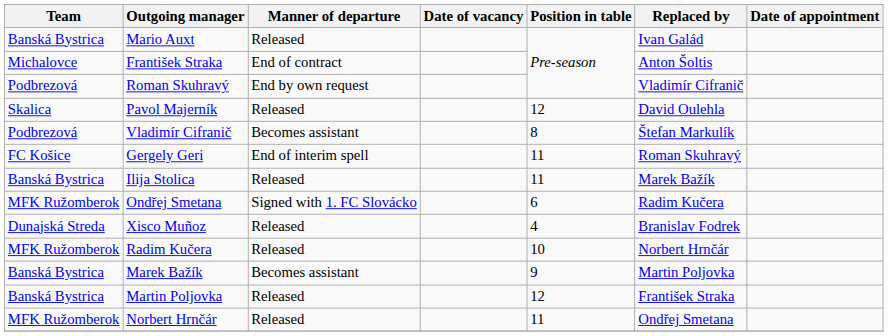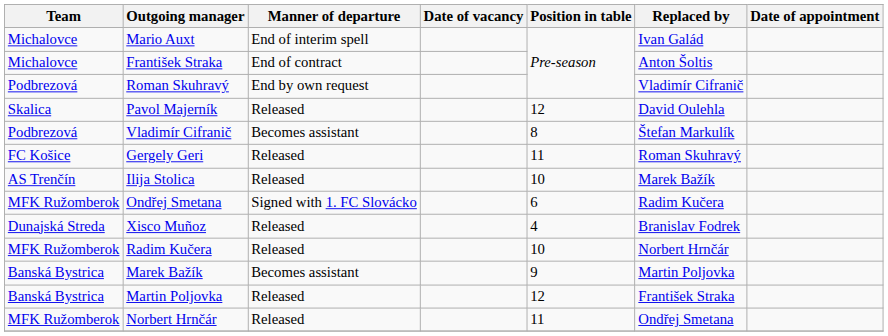Mario Auxt | Team: Banská Bystrica -> Michalovce
Mario Auxt | Manner of departure: Released -> End of interim spell
Gergely Geri | Manner of departure: End of interim spell -> Released
Ilija Stolica | Team: Banská Bystrica -> AS Trenčín
Ilija Stolica | Position in table: 11 -> 10
